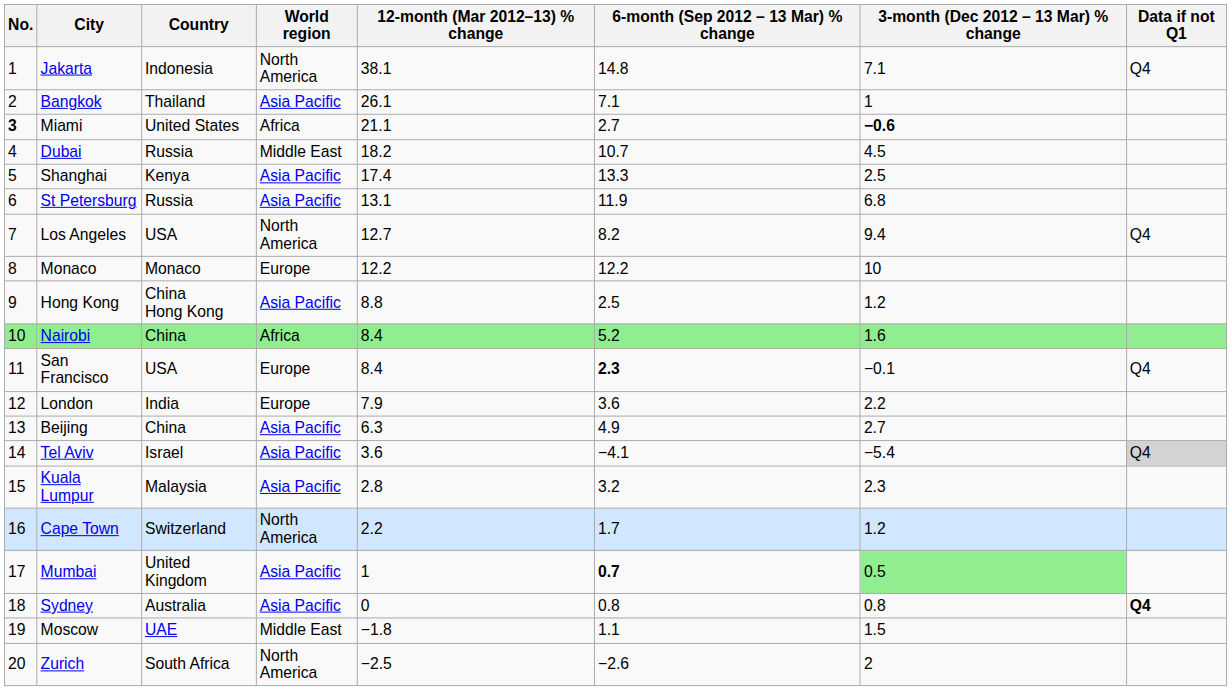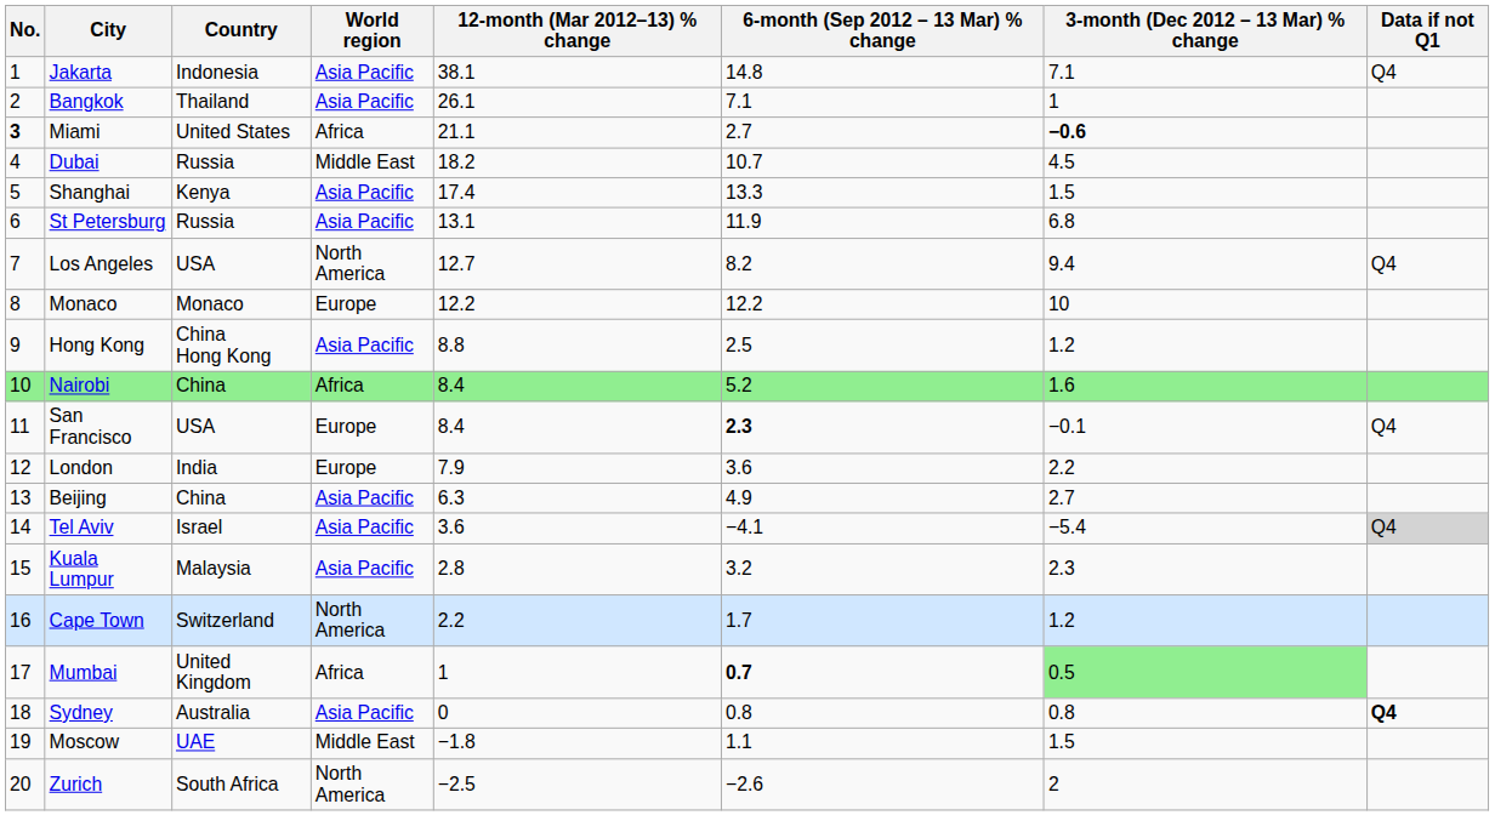Jakarta | World region: North America -> Asia Pacific
Shanghai | 3-month (Dec 2012 – 13 Mar) % change: 2.5 -> 1.5
Mumbai | World region: Asia Pacific -> Africa
